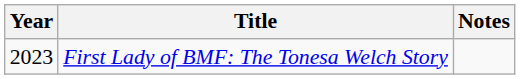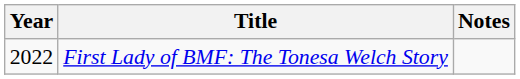First Lady of BMF: The Tonesa Welch Story | Year: 2023 -> 2022
